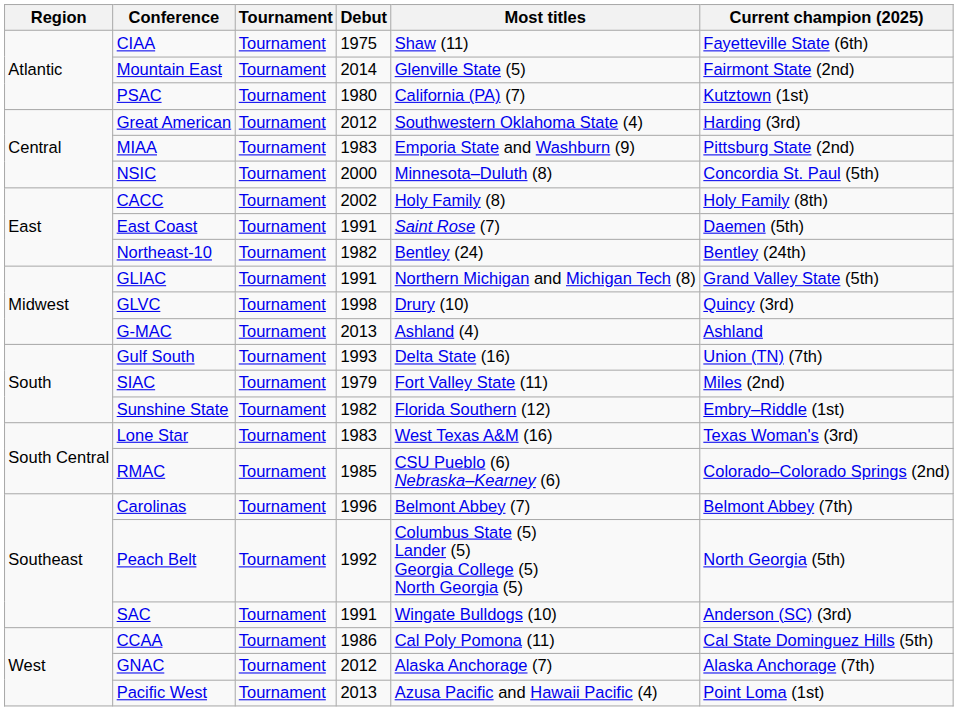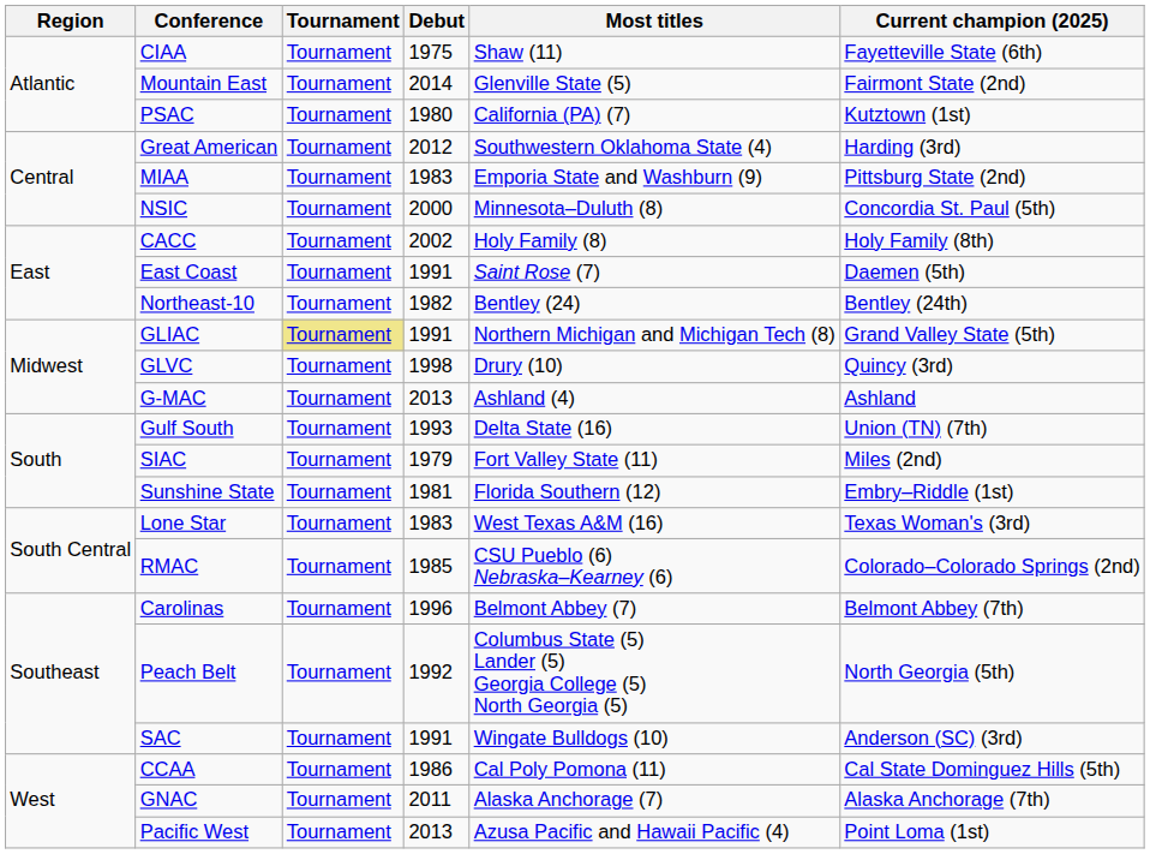GLIAC | Tournament: no background -> khaki background
Sunshine State | Debut: 1982 -> 1981
GNAC | Debut: 2012 -> 2011
